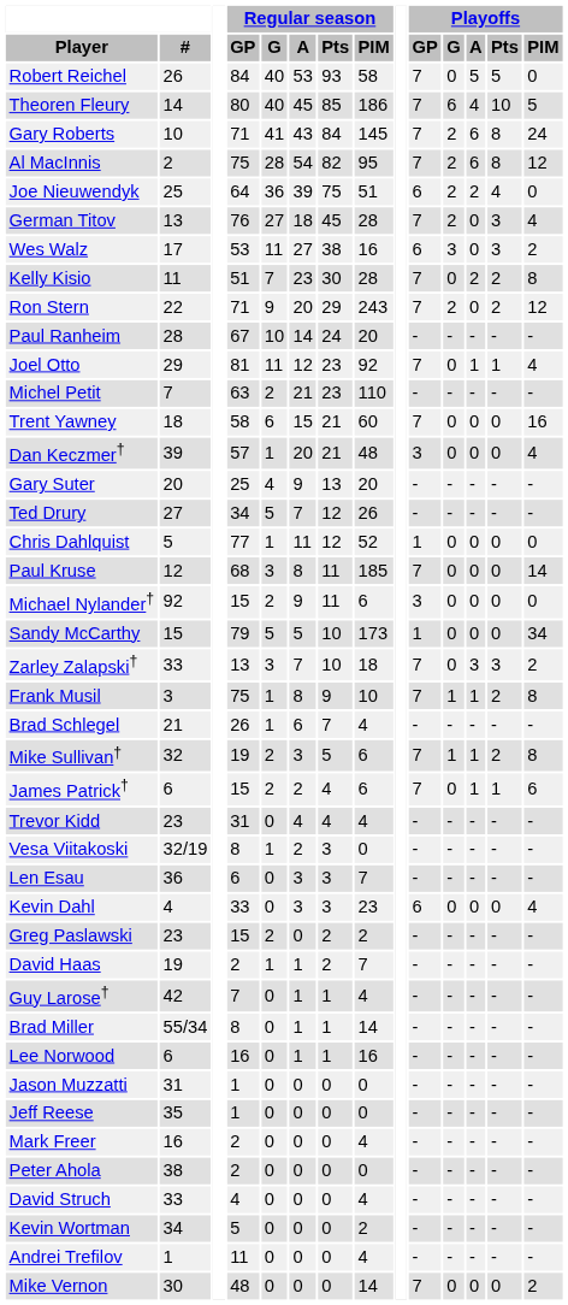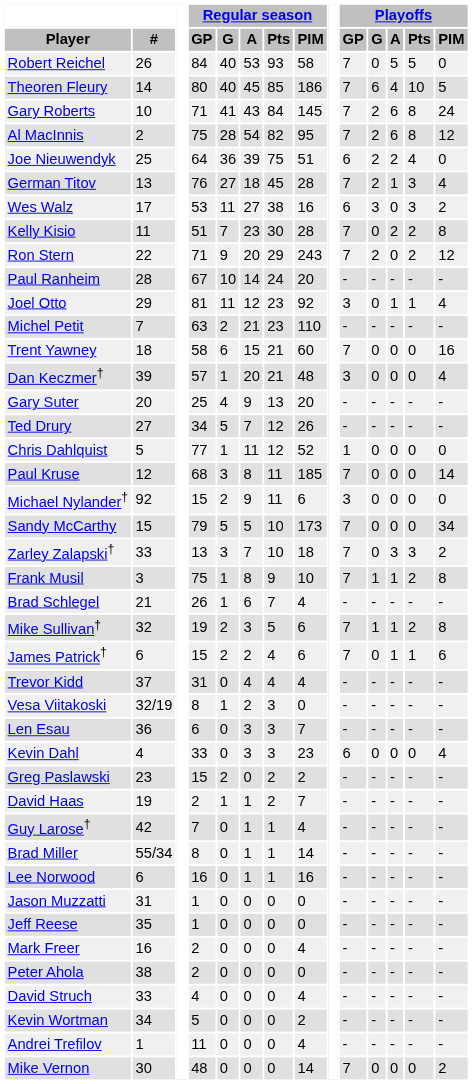German Titov | Playoffs / A: 0 -> 1
Joel Otto | Playoffs / GP: 7 -> 3
Sandy McCarthy | Playoffs / GP: 1 -> 7
Trevor Kidd | #: 23 -> 37
